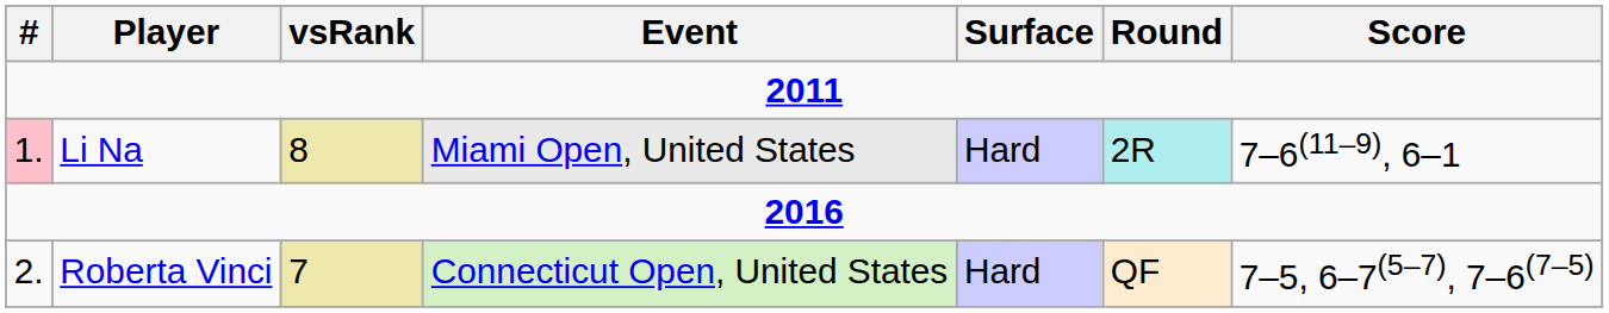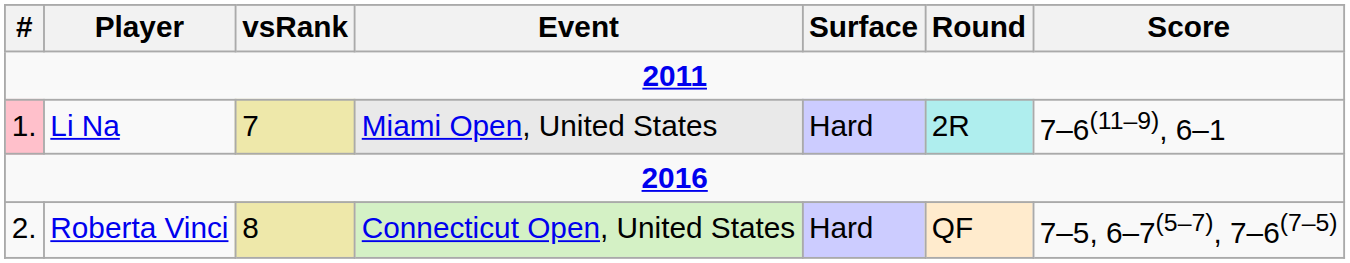Li Na | vsRank: 8 -> 7
Roberta Vinci | vsRank: 7 -> 8
